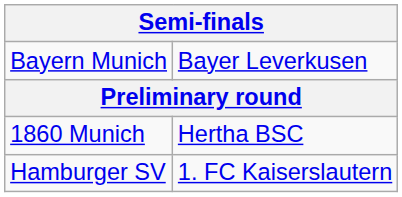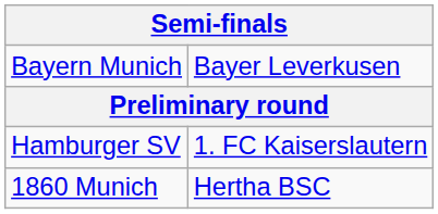rows swapped: Hamburger SV <-> 1860 Munich
